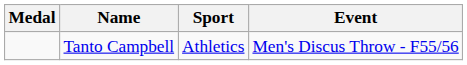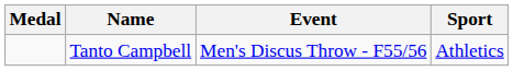columns swapped: Sport <-> Event
